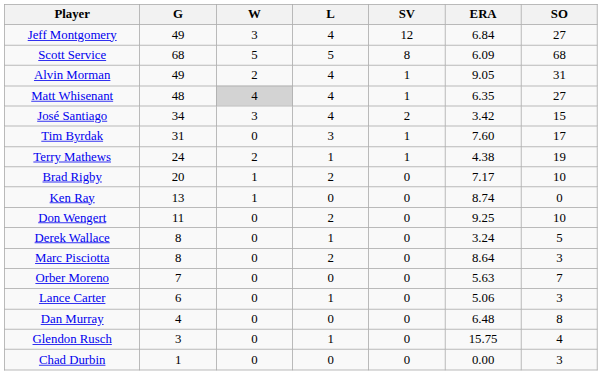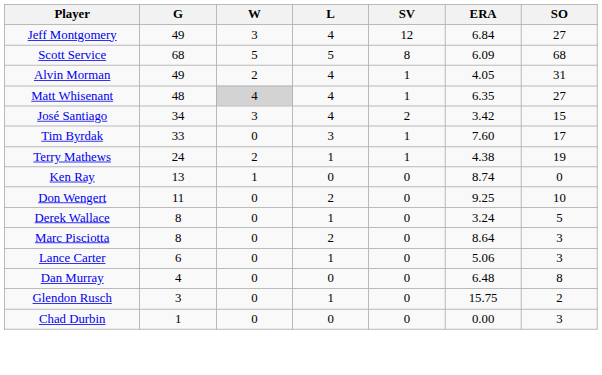Alvin Morman | ERA: 9.05 -> 4.05
Tim Byrdak | G: 31 -> 33
- row: Brad Rigby | 20 | 1 | 2 | 0 | 7.17 | 10
- row: Orber Moreno | 7 | 0 | 0 | 0 | 5.63 | 7
Glendon Rusch | SO: 4 -> 2
